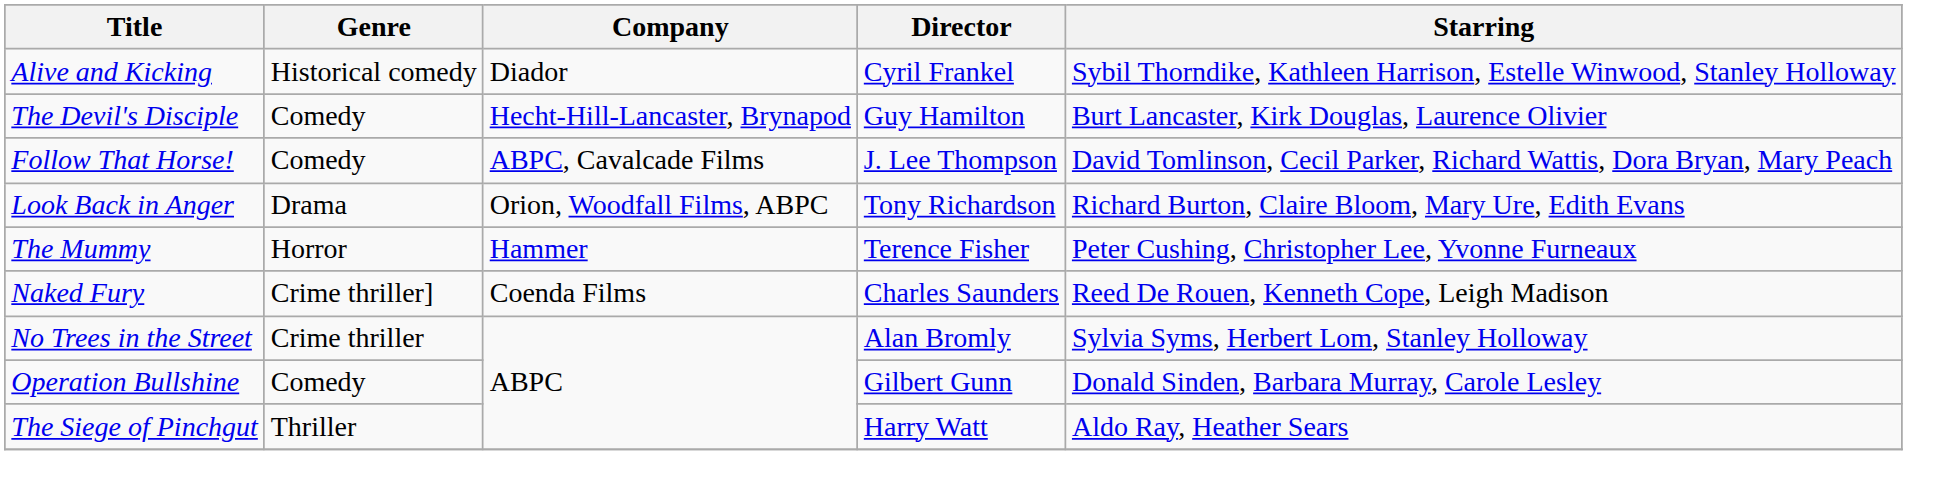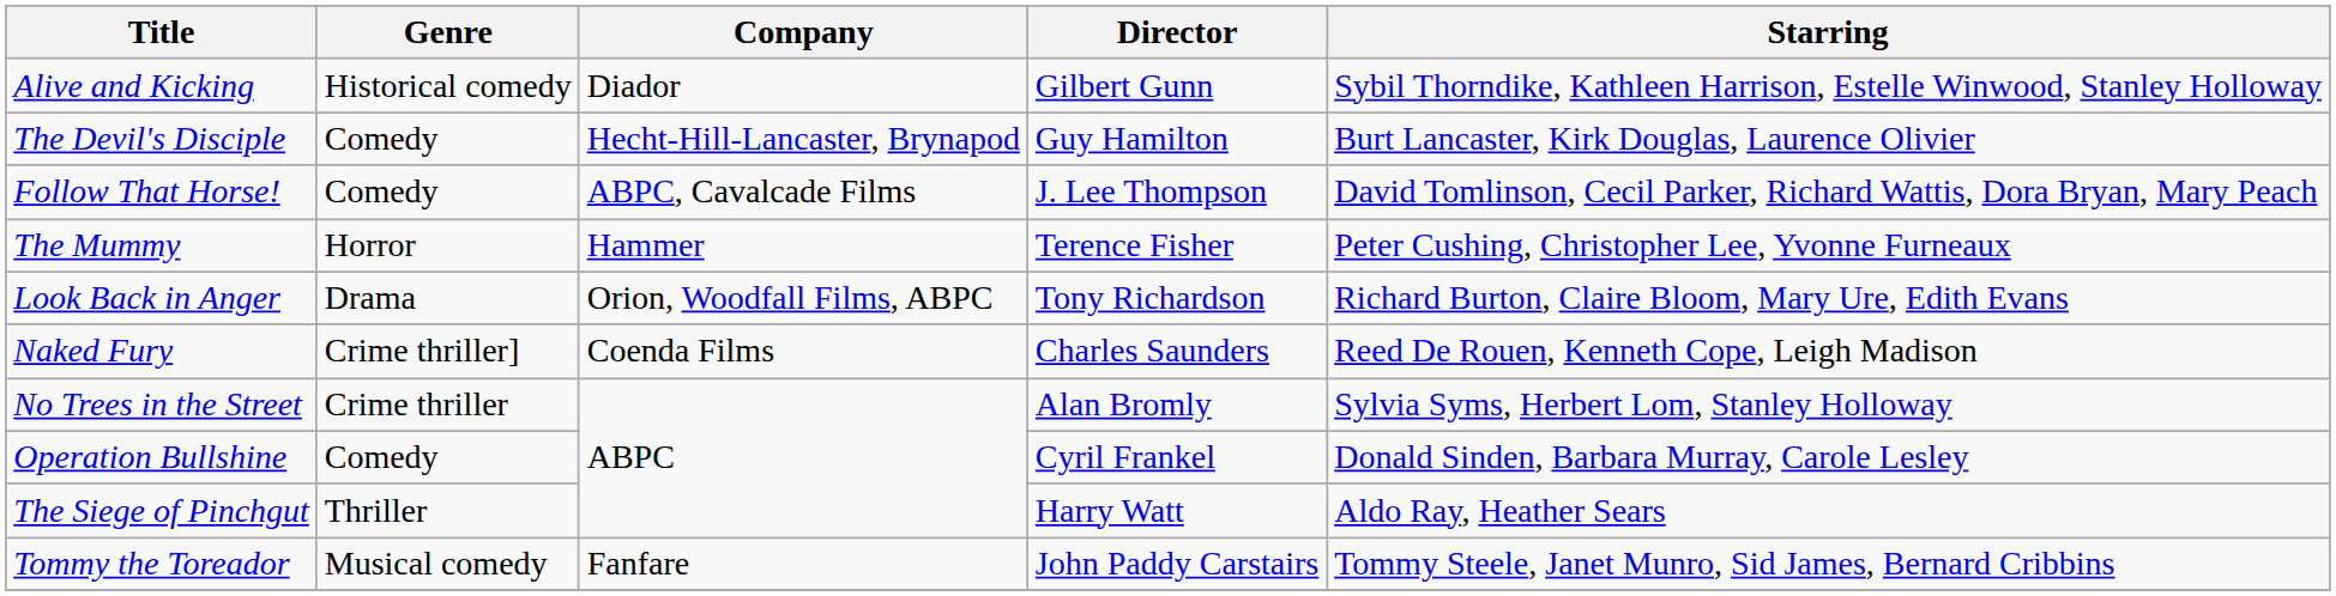Alive and Kicking | Director: Cyril Frankel -> Gilbert Gunn
rows swapped: Look Back in Anger <-> The Mummy
Operation Bullshine | Director: Gilbert Gunn -> Cyril Frankel
+ row: Tommy the Toreador | Musical comedy | Fanfare | John Paddy Carstairs | Tommy Steele, Janet Munro, Sid James, Bernard Cribbins
